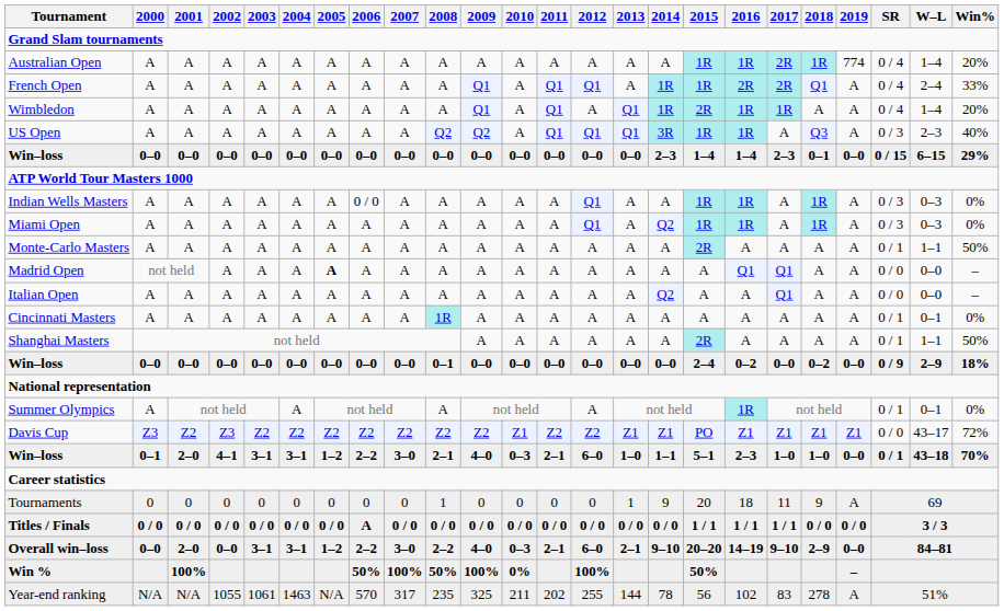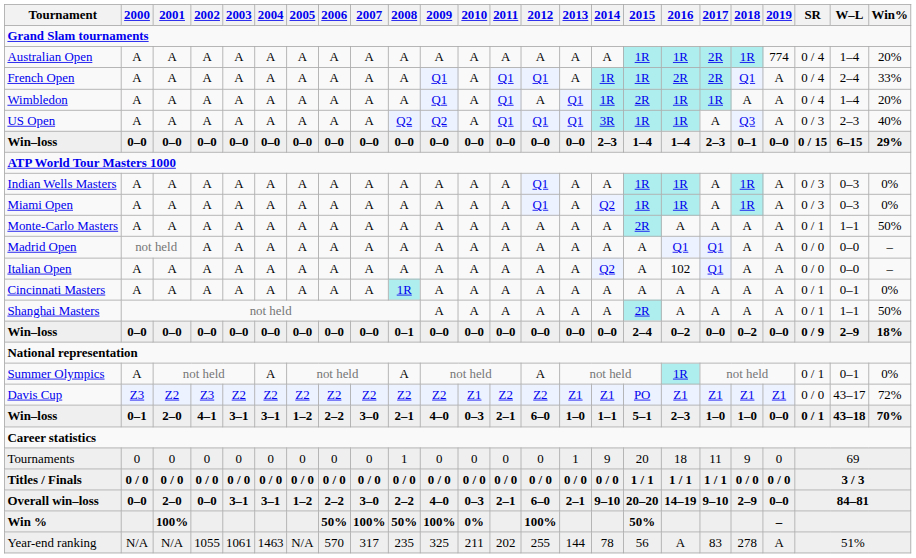Indian Wells Masters | 2006: 0 / 0 -> A
Madrid Open | 2005: bold -> normal
Italian Open | 2016: A -> 102
Tournaments | 2019: A -> 0
Titles / Finals | 2006: A -> 0 / 0
Year-end ranking | 2016: 102 -> A
